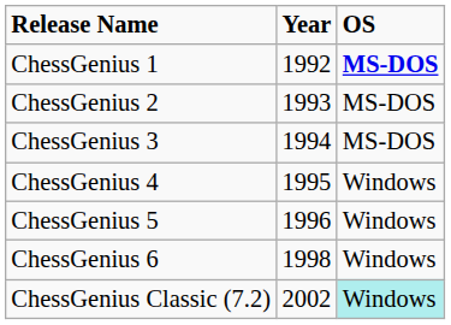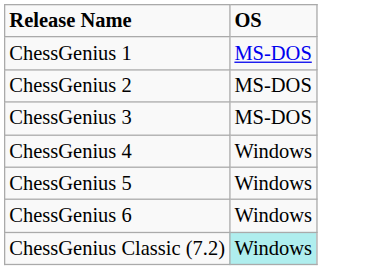- column: Year | 1992 | 1993 | 1994 | 1995 | 1996 | 1998 | 2002
ChessGenius 1 | OS: bold -> normal
